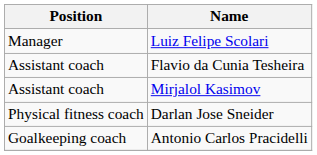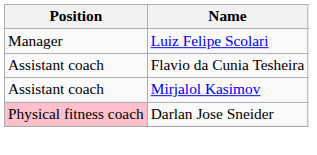Darlan Jose Sneider | Position: no background -> pink background
- row: Goalkeeping coach | Antonio Carlos Pracidelli
